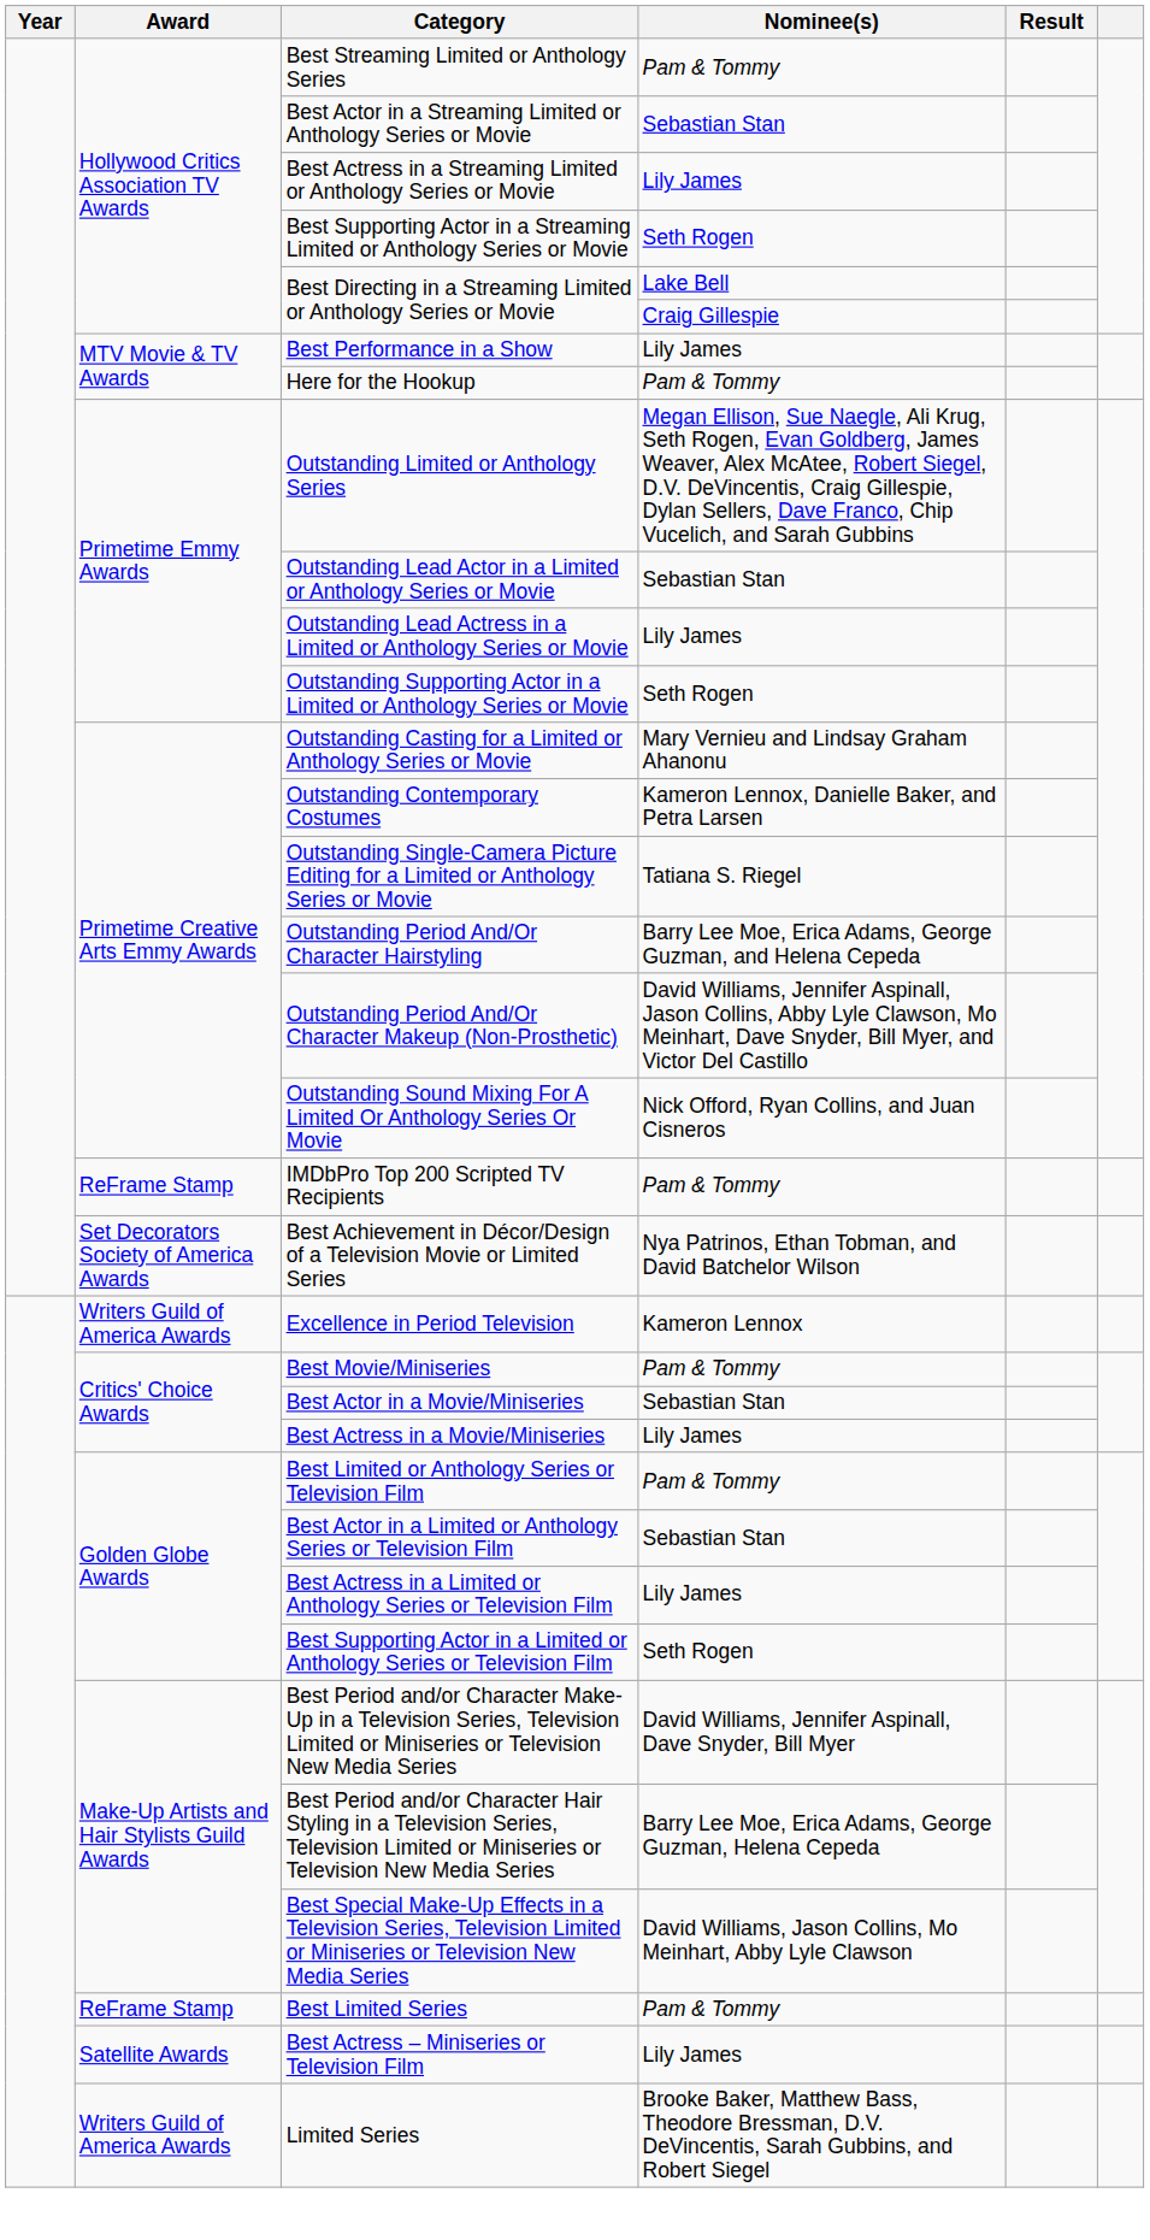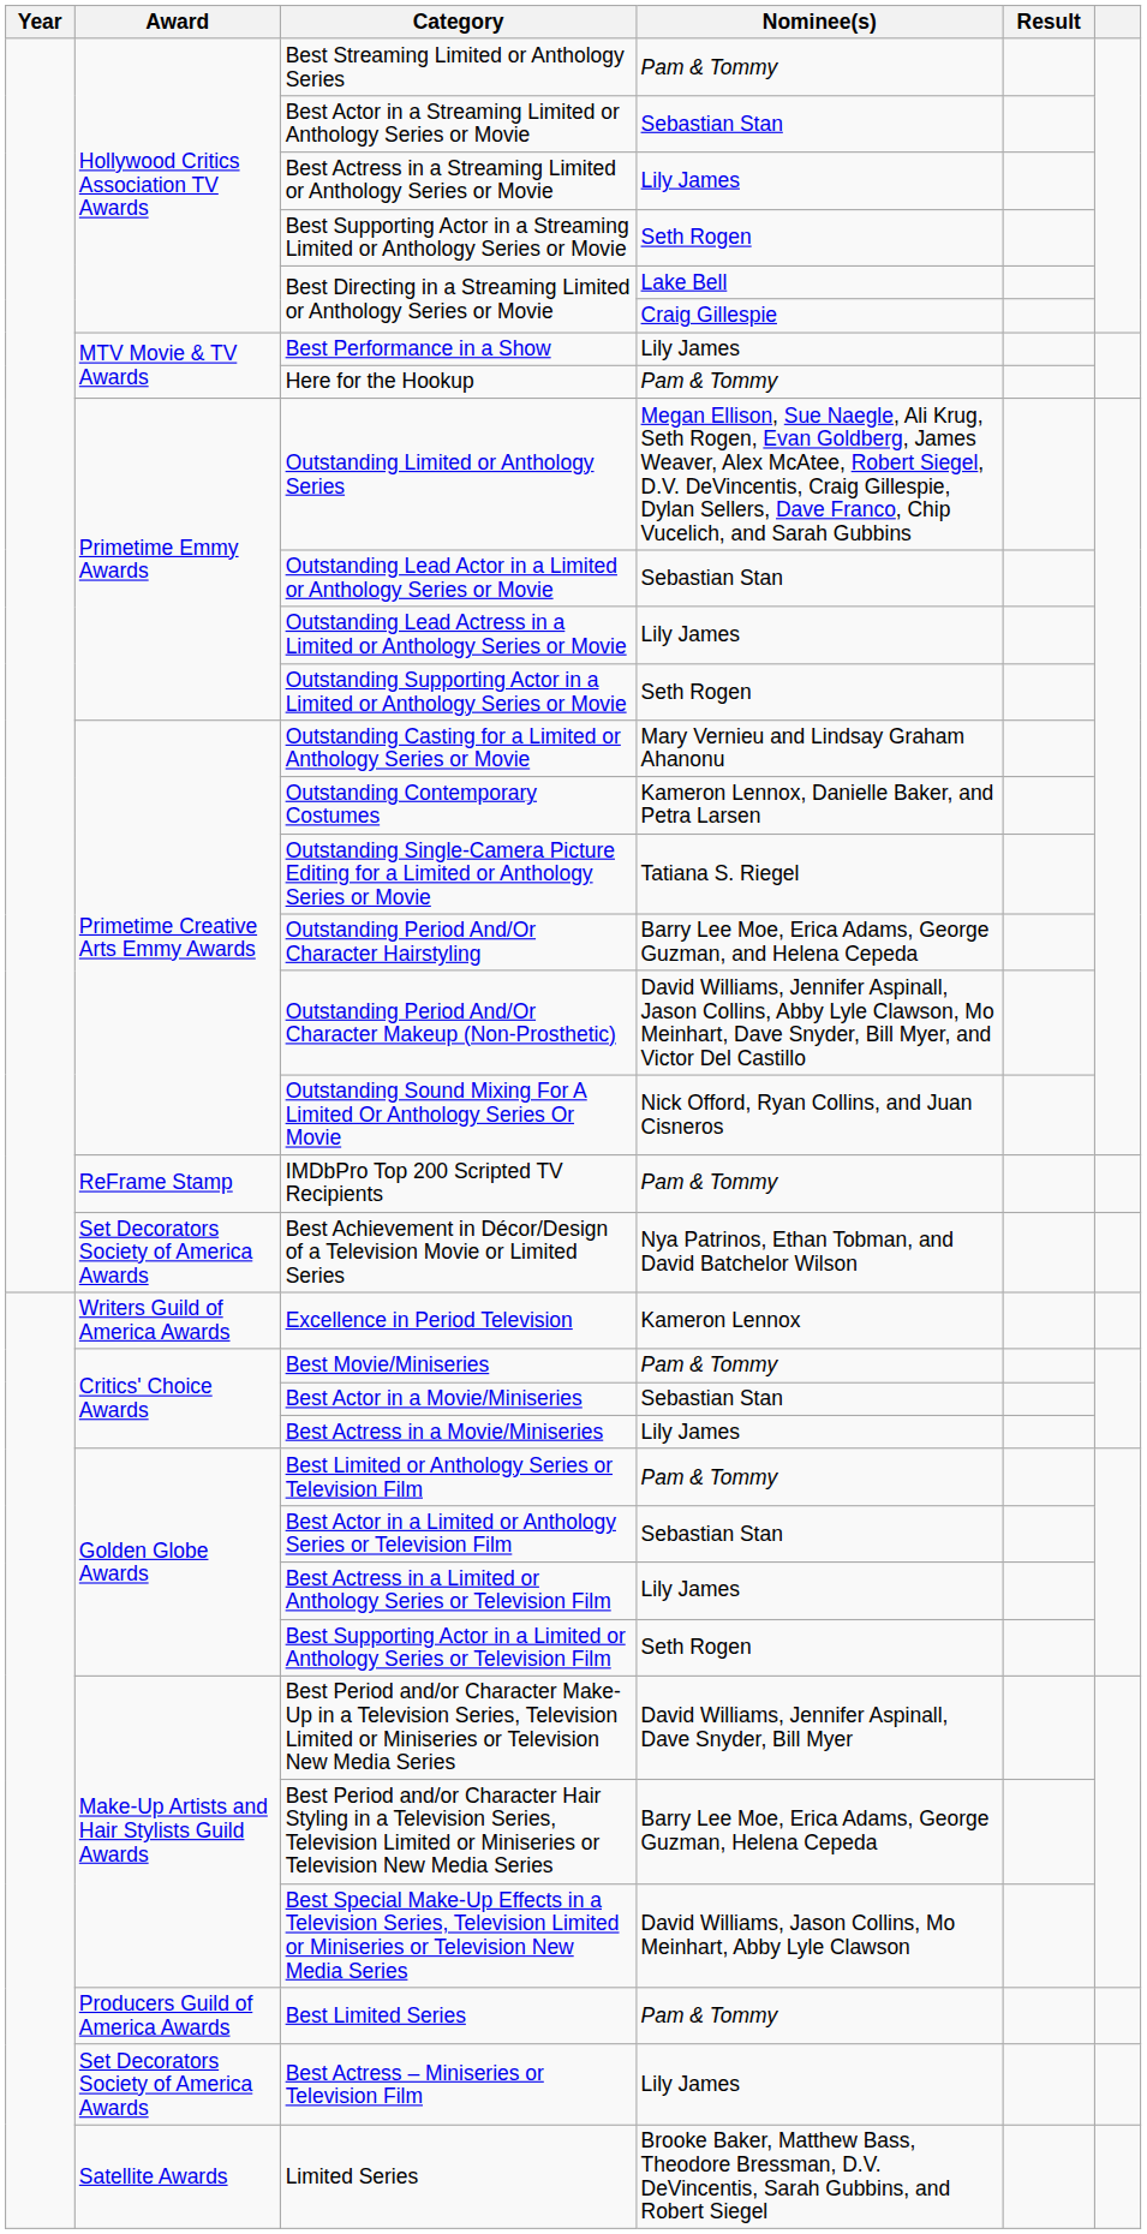Best Limited Series | Award: ReFrame Stamp -> Producers Guild of America Awards
Best Actress – Miniseries or Television Film | Award: Satellite Awards -> Set Decorators Society of America Awards
Limited Series | Award: Writers Guild of America Awards -> Satellite Awards
